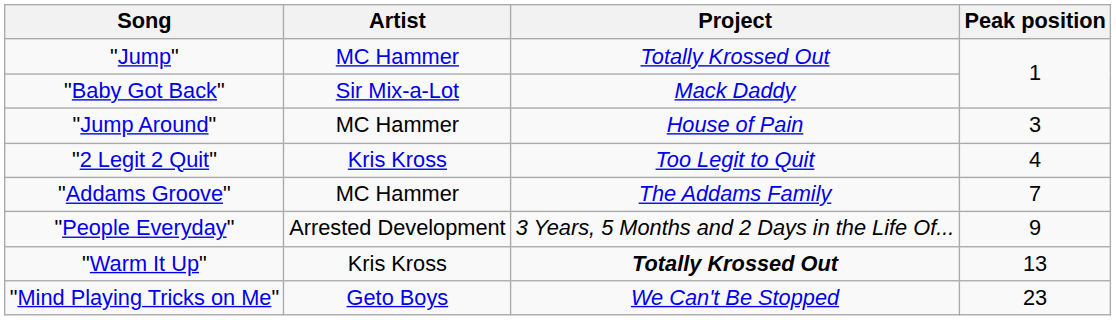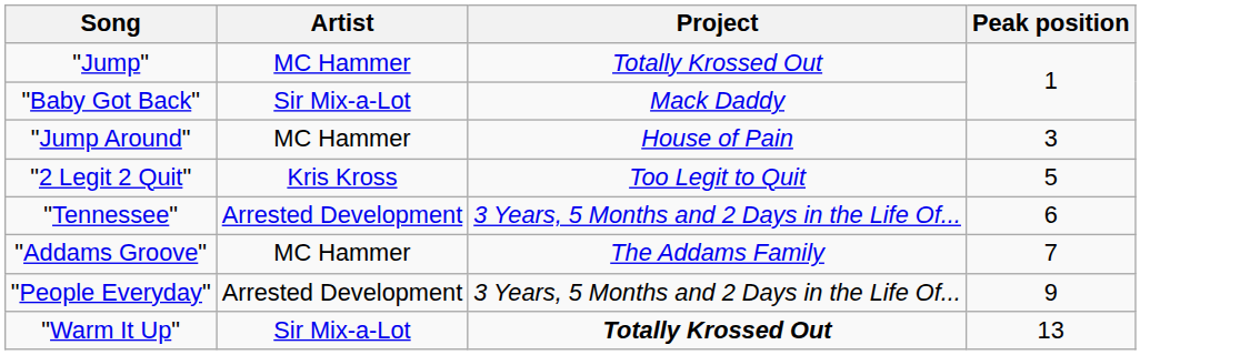"2 Legit 2 Quit" | Peak position: 4 -> 5
+ row: "Tennessee" | Arrested Development | 3 Years, 5 Months and 2 Days in the Life Of... | 6
"Warm It Up" | Artist: Kris Kross -> Sir Mix-a-Lot
- row: "Mind Playing Tricks on Me" | Geto Boys | We Can't Be Stopped | 23
